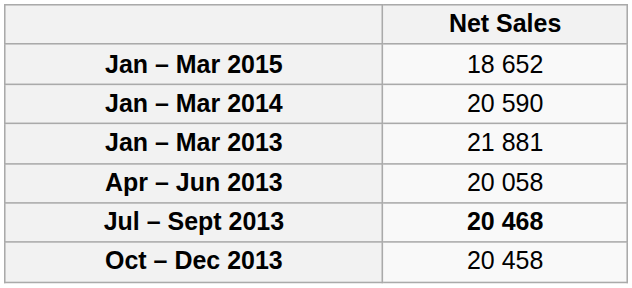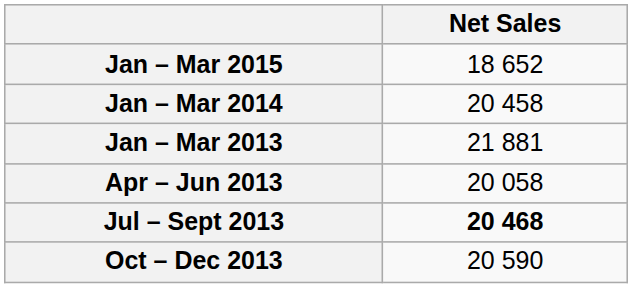Jan – Mar 2014 | Net Sales: 20 590 -> 20 458
Oct – Dec 2013 | Net Sales: 20 458 -> 20 590
